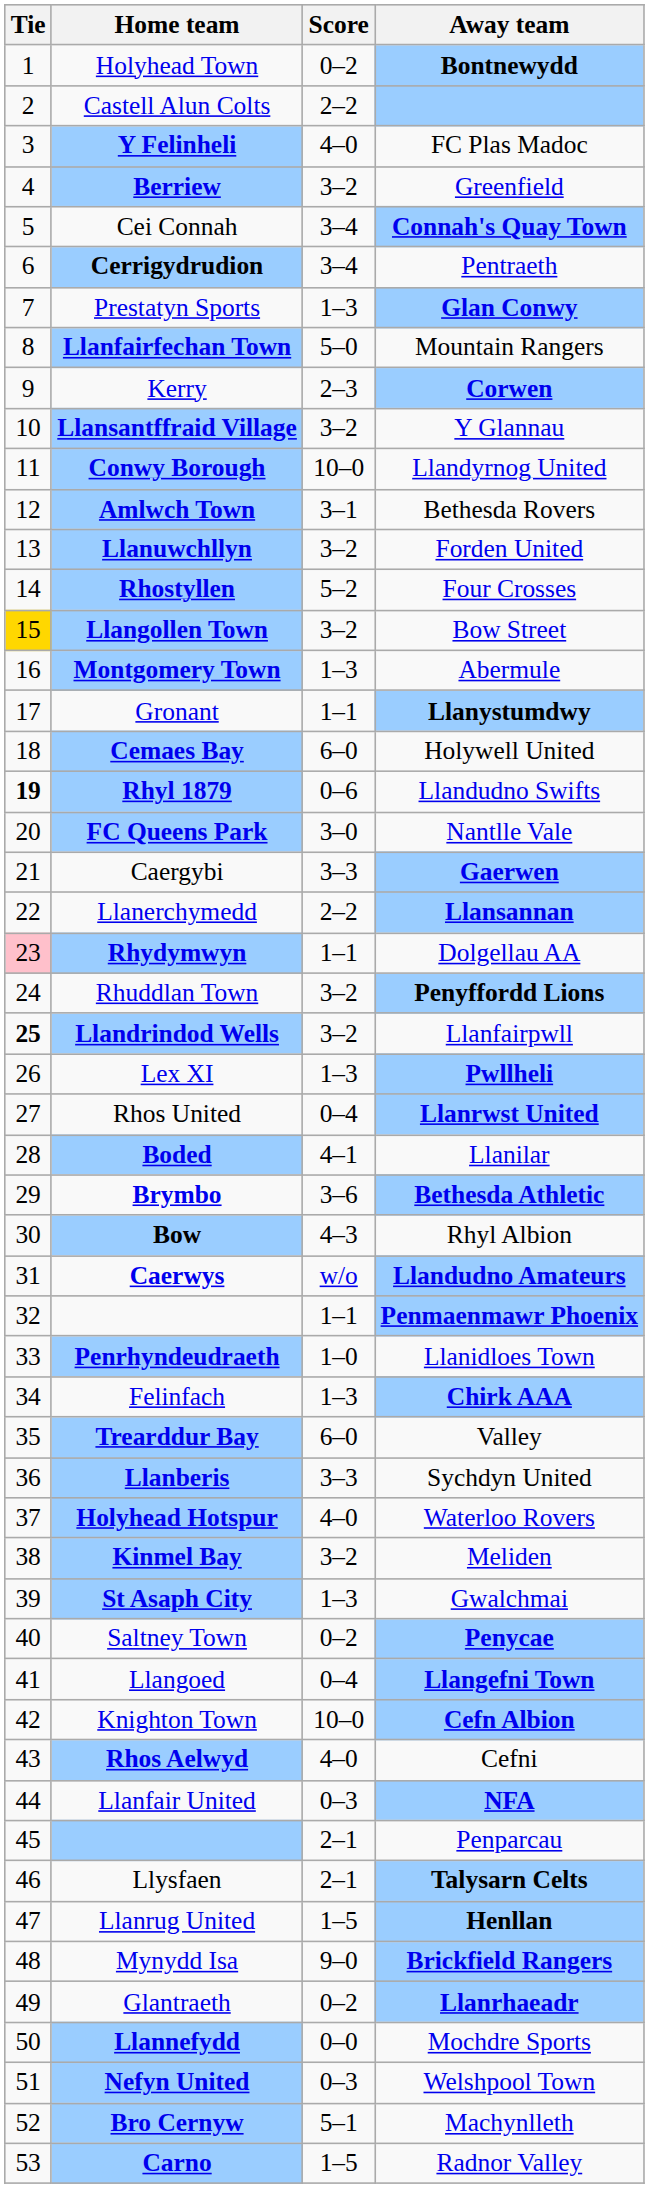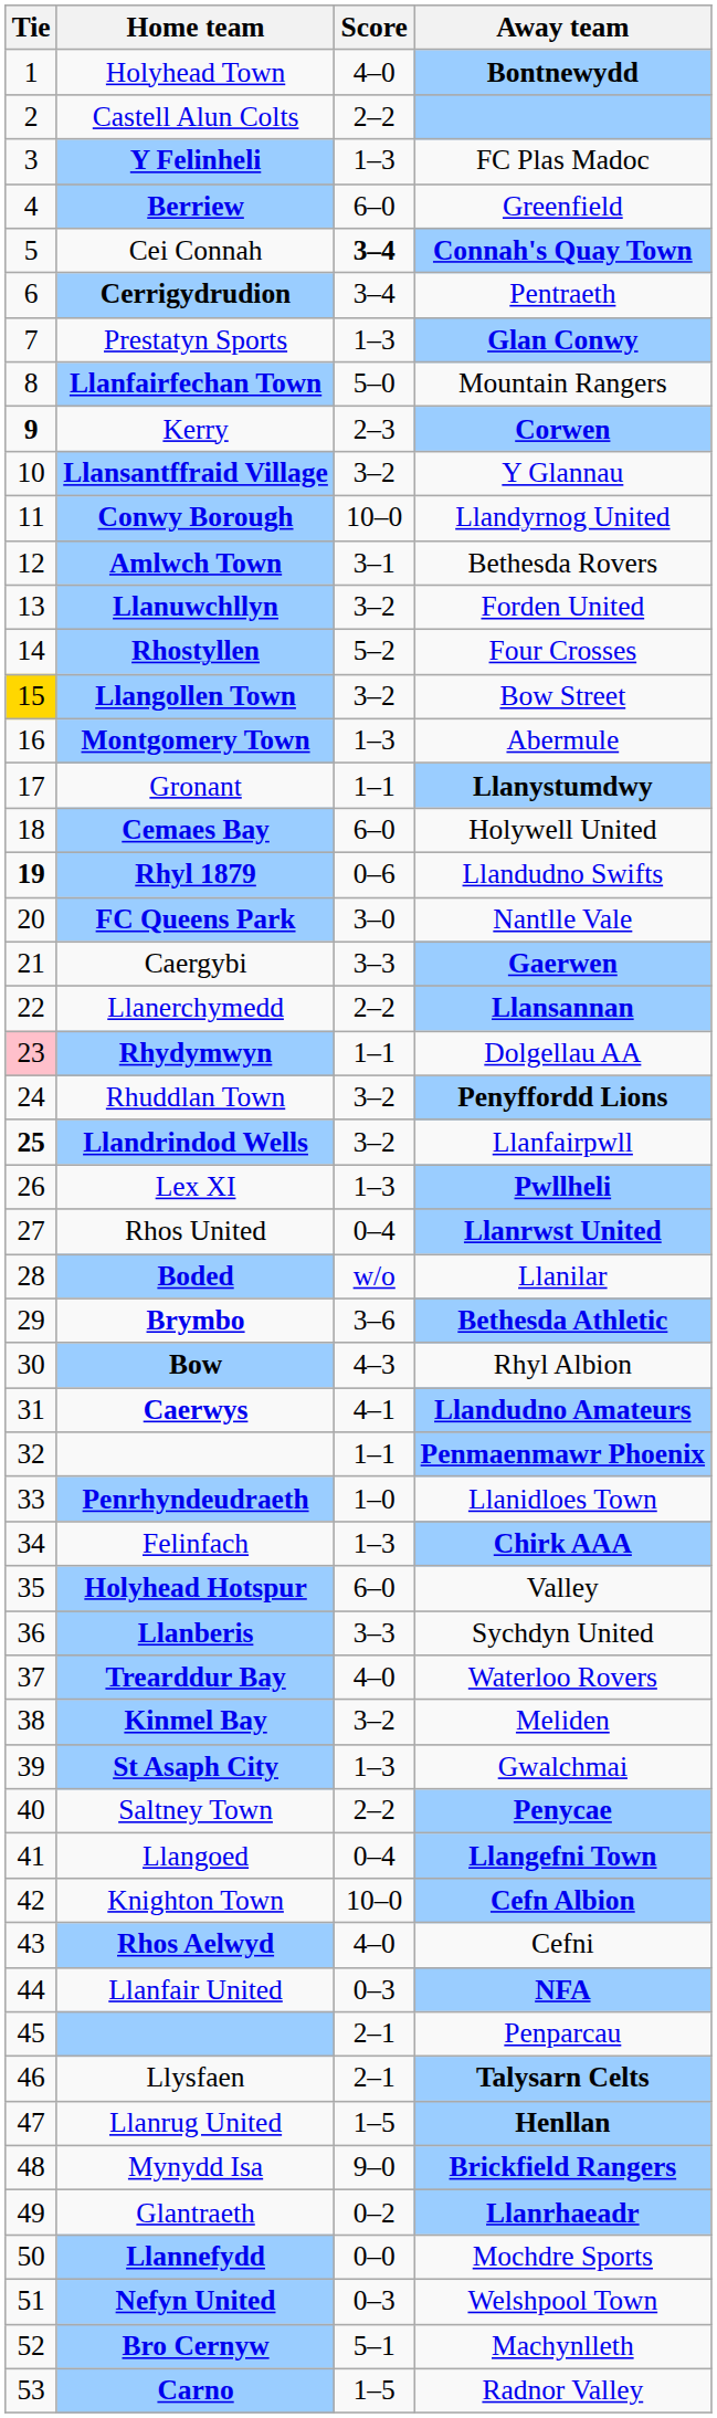Bontnewydd | Score: 0–2 -> 4–0
FC Plas Madoc | Score: 4–0 -> 1–3
Greenfield | Score: 3–2 -> 6–0
Connah's Quay Town | Score: normal -> bold
Corwen | Tie: normal -> bold
Llanilar | Score: 4–1 -> w/o
Llandudno Amateurs | Score: w/o -> 4–1
Valley | Home team: Trearddur Bay -> Holyhead Hotspur
Waterloo Rovers | Home team: Holyhead Hotspur -> Trearddur Bay
Penycae | Score: 0–2 -> 2–2
